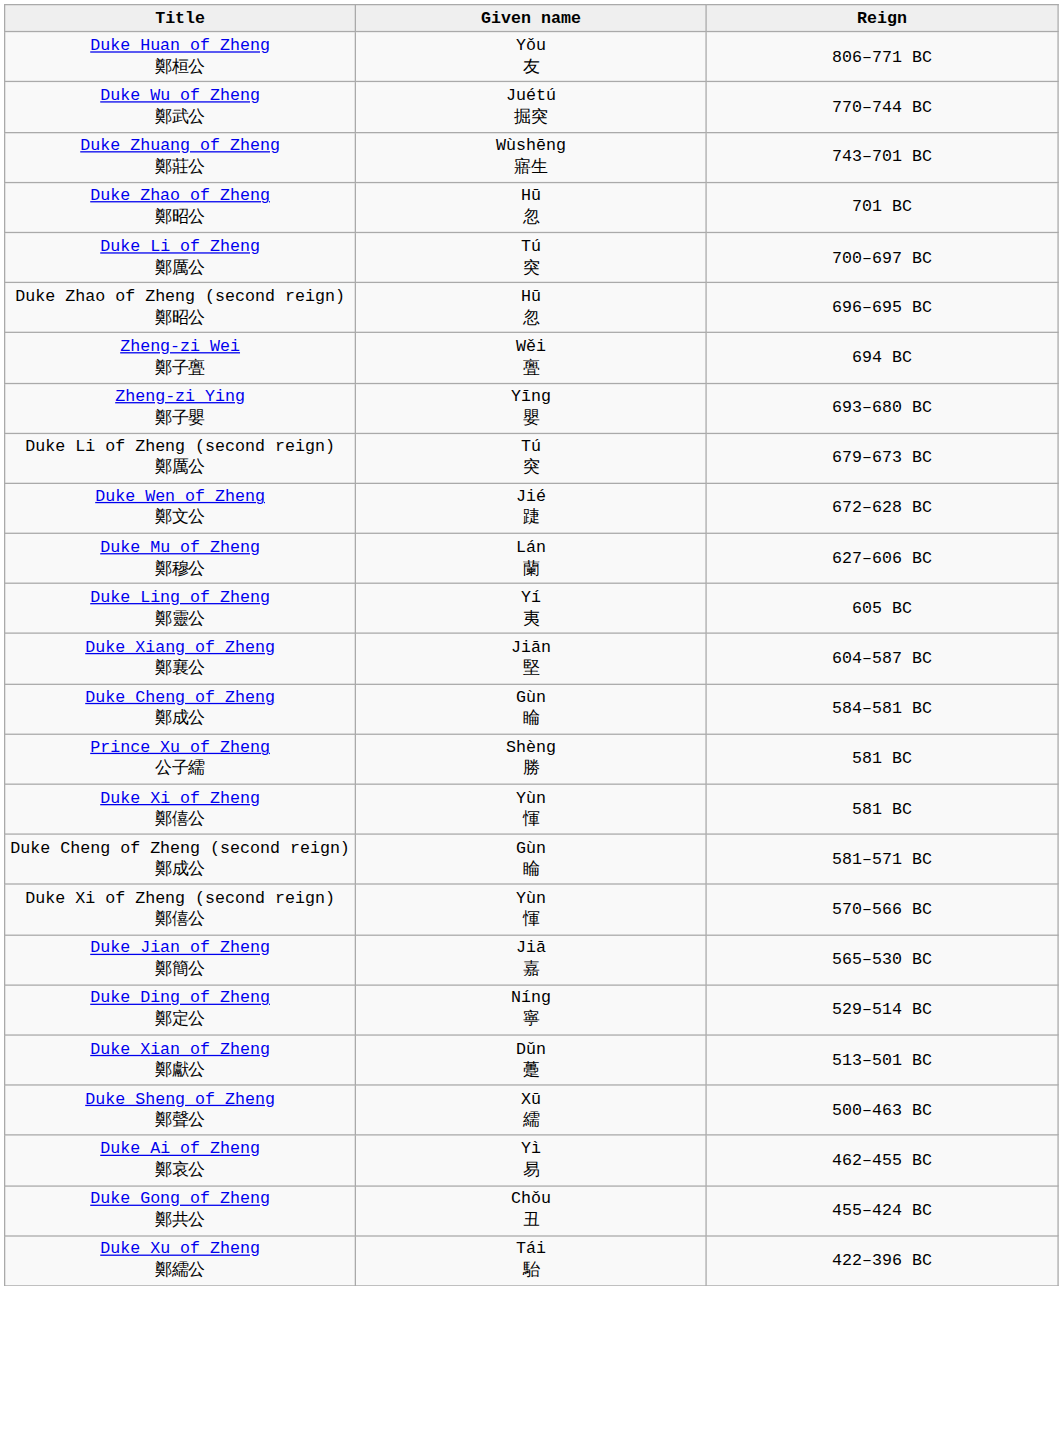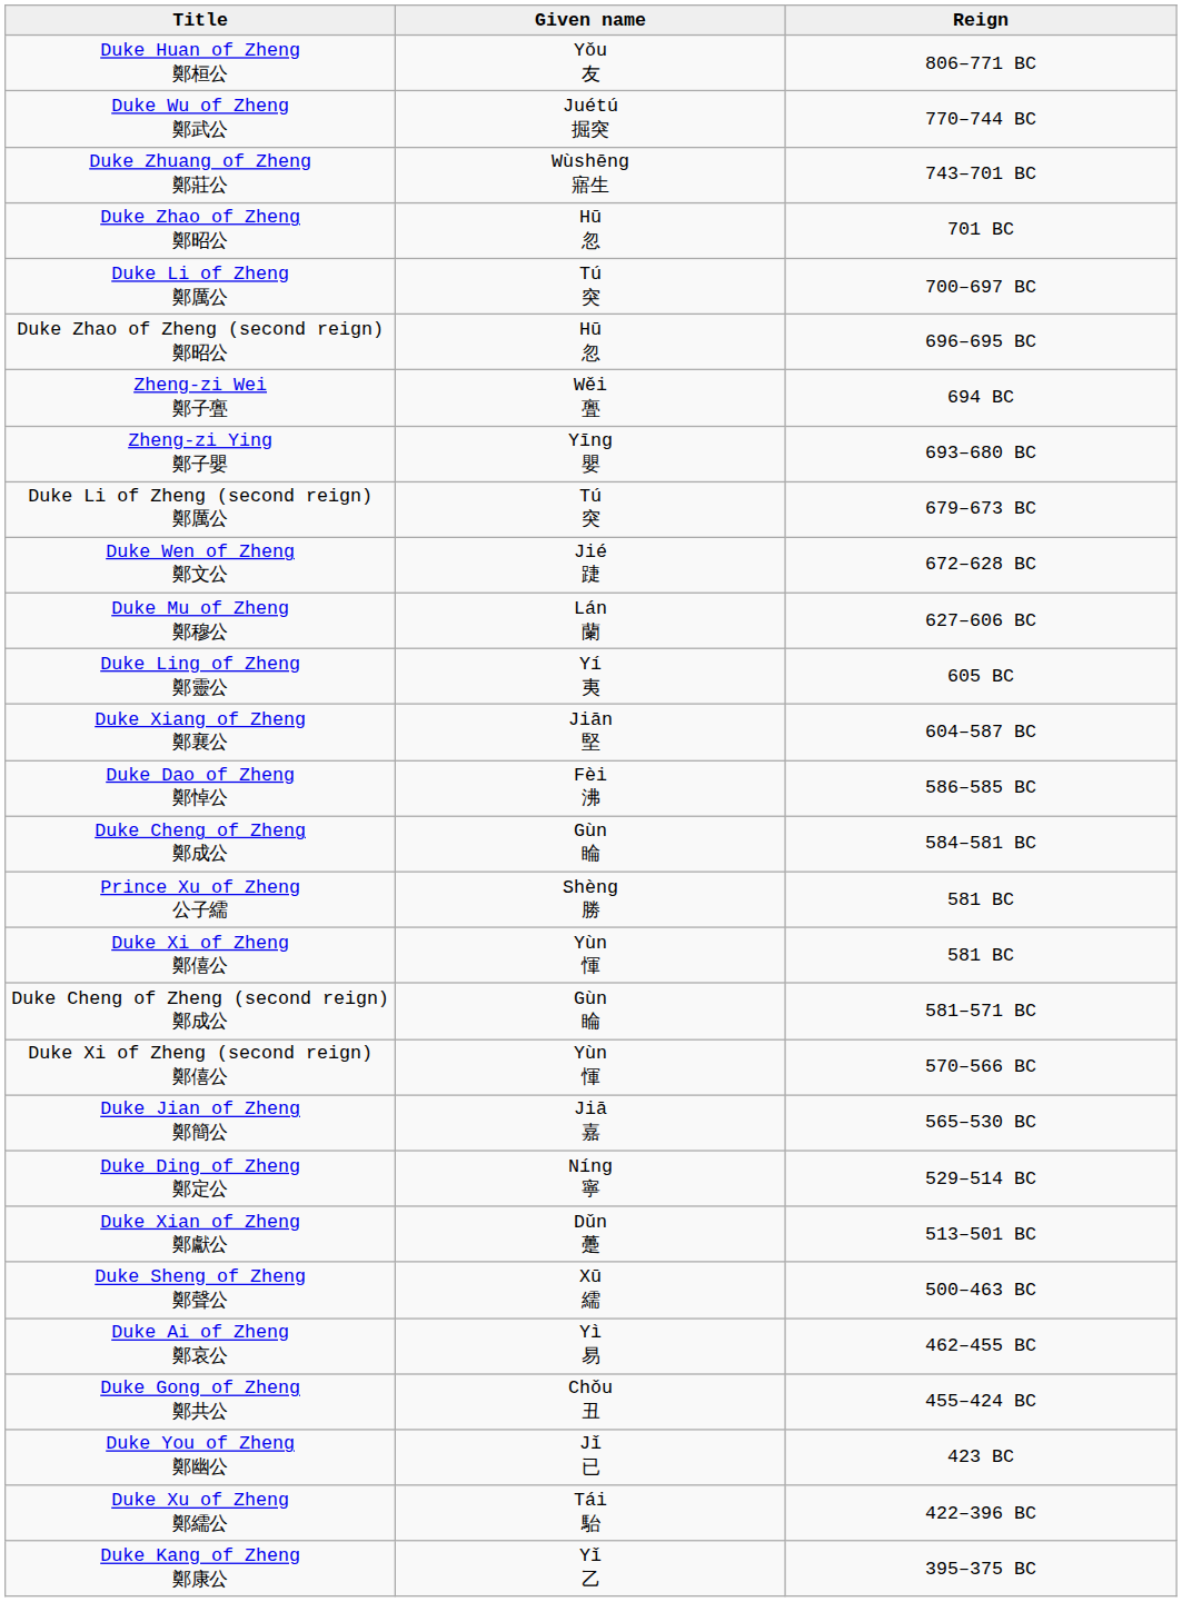+ row: Duke Dao of Zheng 鄭悼公 | Fèi 沸 | 586–585 BC
+ row: Duke You of Zheng 鄭幽公 | Jǐ 已 | 423 BC
+ row: Duke Kang of Zheng 鄭康公 | Yǐ 乙 | 395–375 BC
